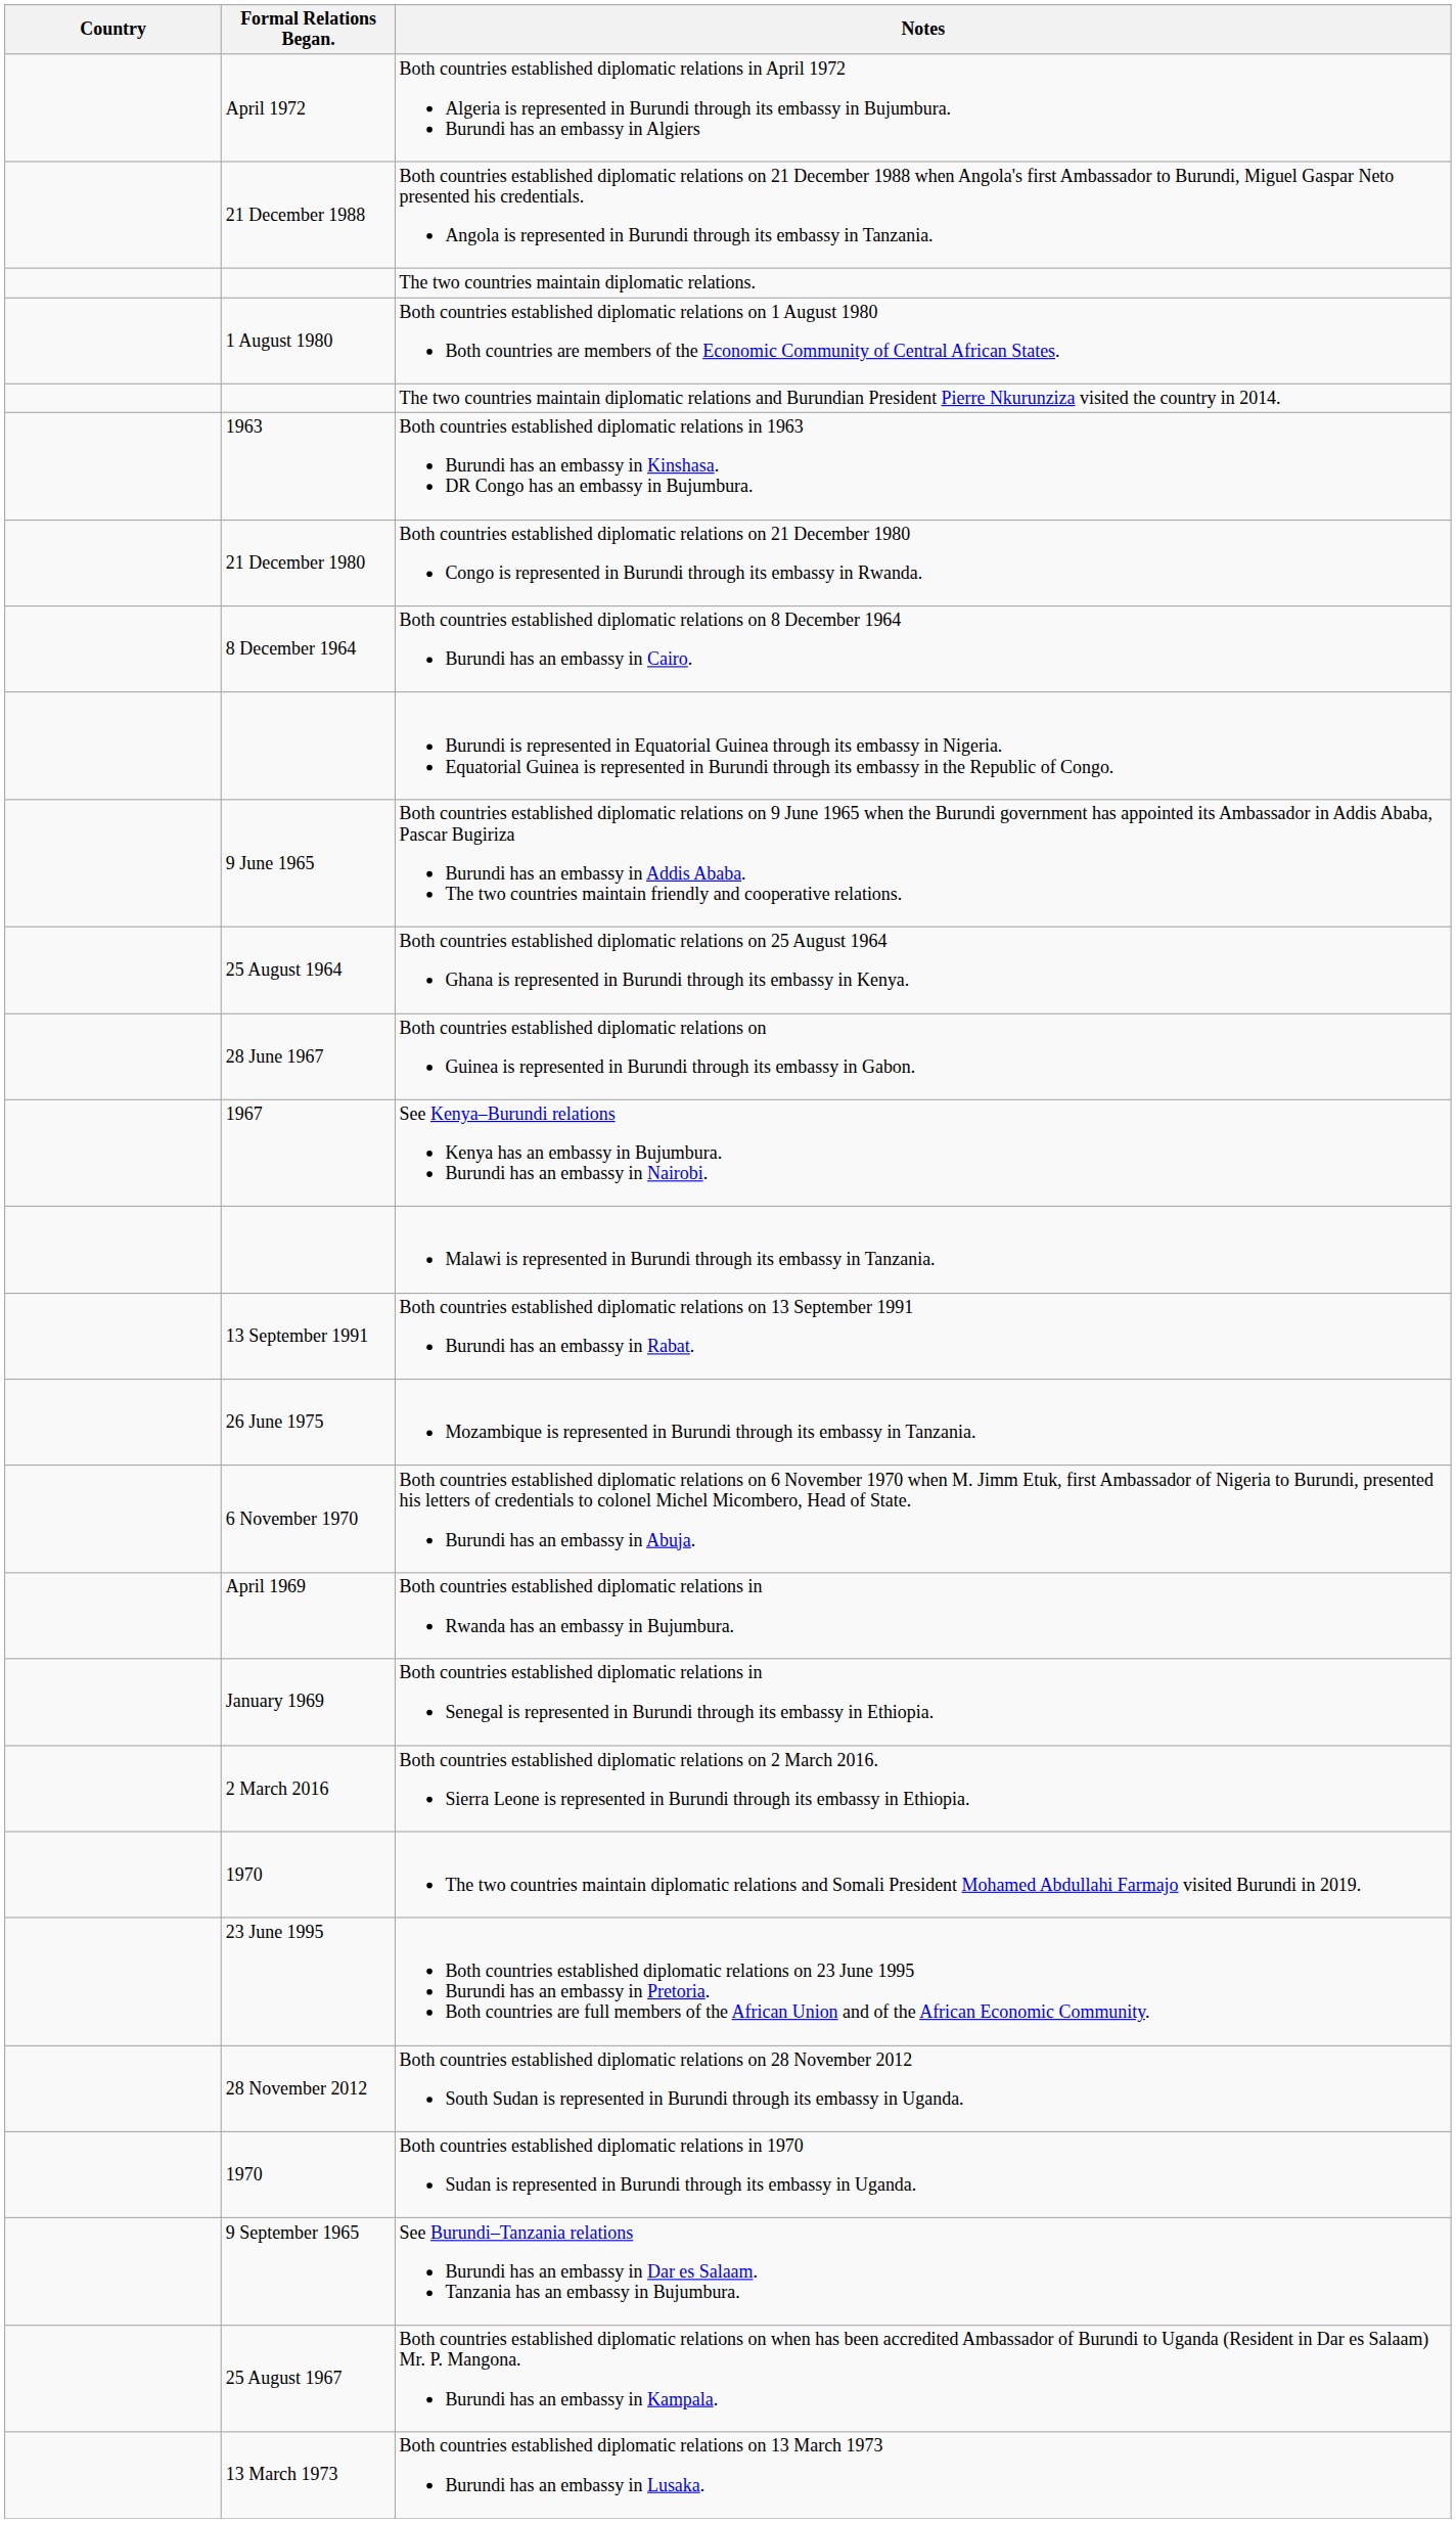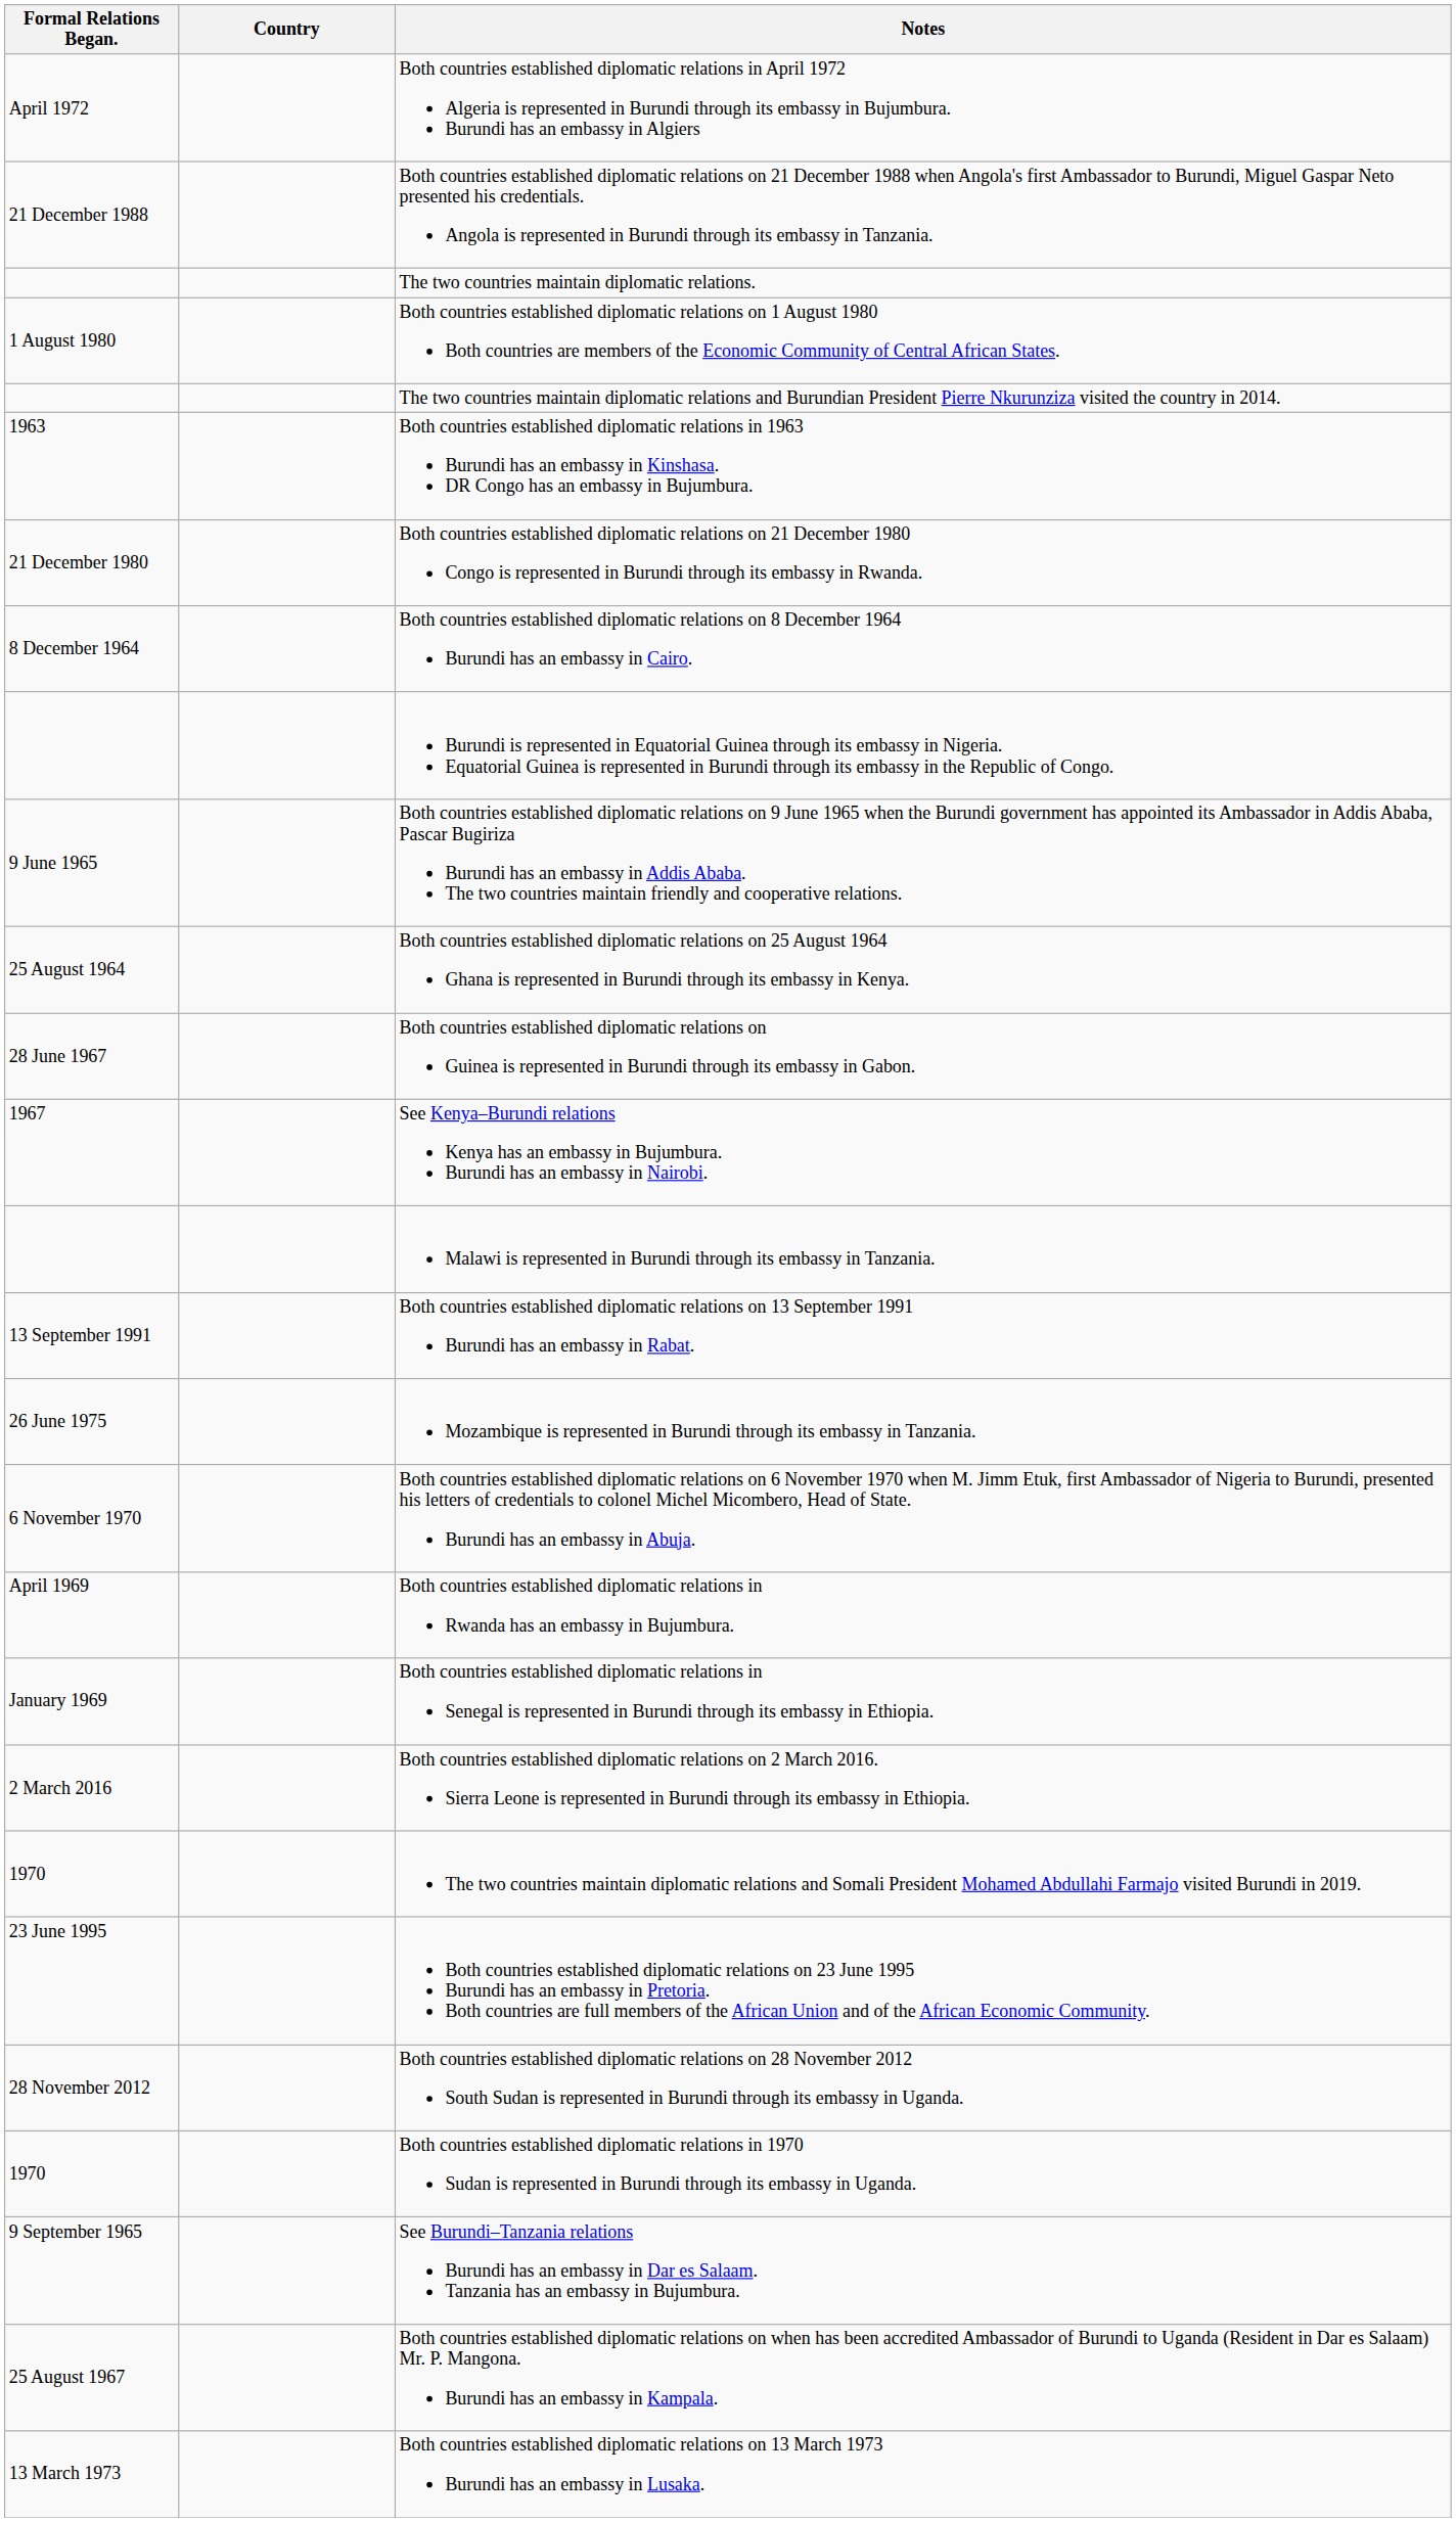columns swapped: Country <-> Formal Relations Began.
